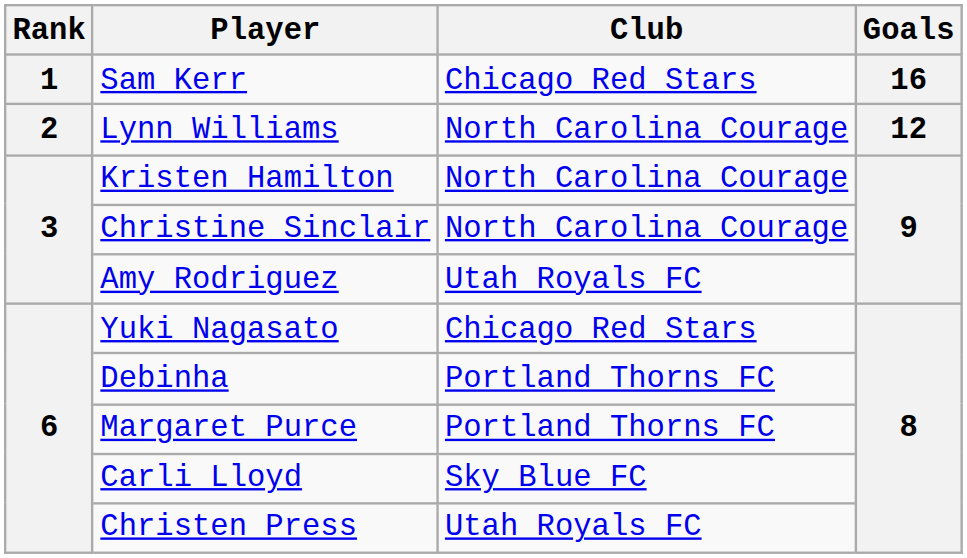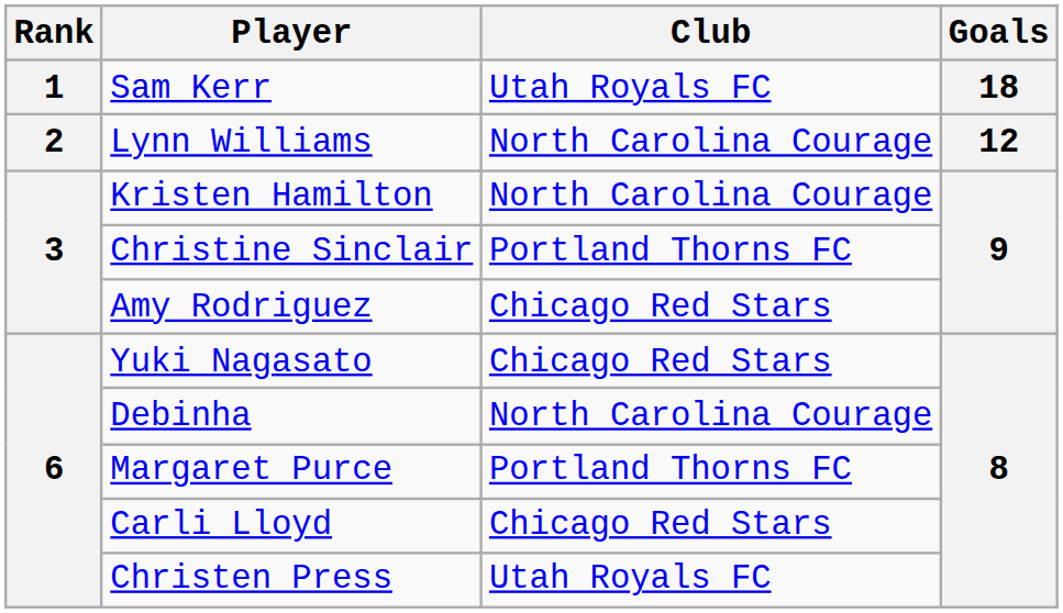Sam Kerr | Club: Chicago Red Stars -> Utah Royals FC
Sam Kerr | Goals: 16 -> 18
Christine Sinclair | Club: North Carolina Courage -> Portland Thorns FC
Amy Rodriguez | Club: Utah Royals FC -> Chicago Red Stars
Debinha | Club: Portland Thorns FC -> North Carolina Courage
Carli Lloyd | Club: Sky Blue FC -> Chicago Red Stars
